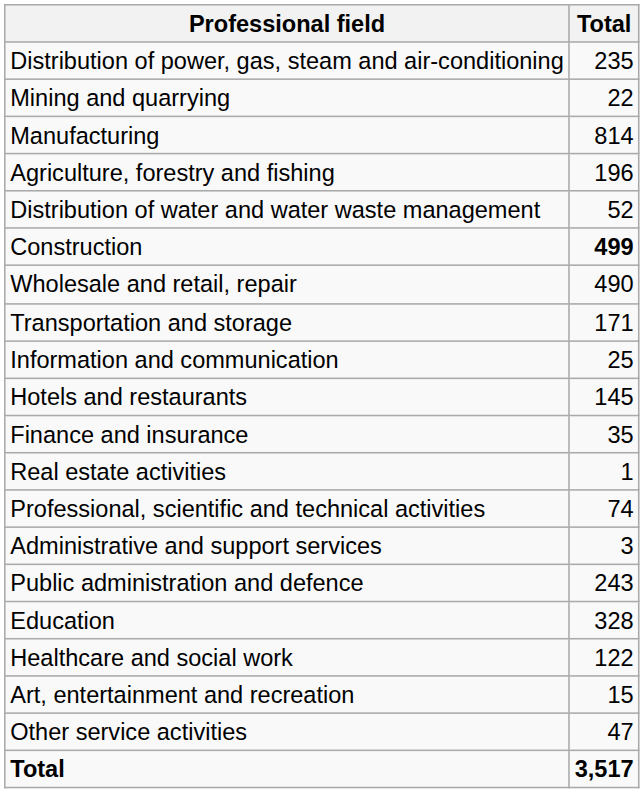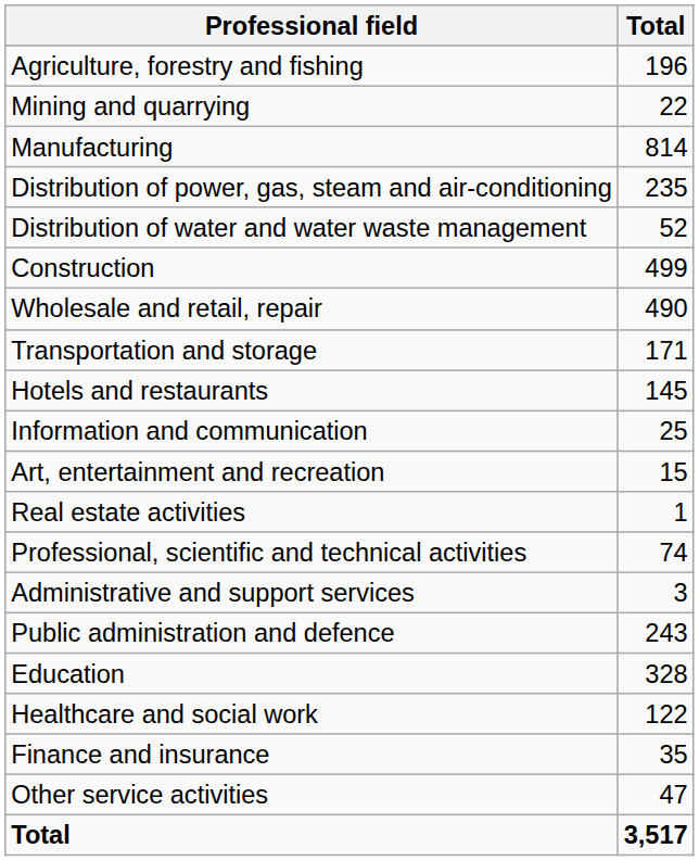rows swapped: Agriculture, forestry and fishing <-> Distribution of power, gas, steam and air-conditioning
Construction | Total: bold -> normal
rows swapped: Hotels and restaurants <-> Information and communication
rows swapped: Finance and insurance <-> Art, entertainment and recreation
